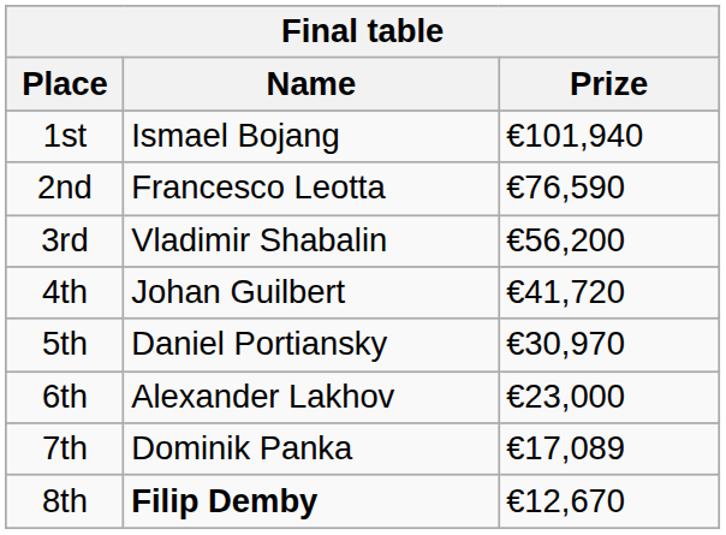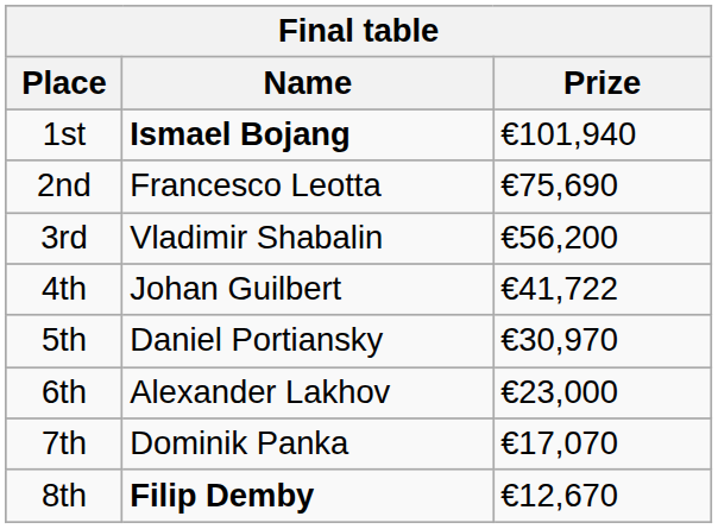1st | Name: normal -> bold
2nd | Prize: €76,590 -> €75,690
4th | Prize: €41,720 -> €41,722
7th | Prize: €17,089 -> €17,070
